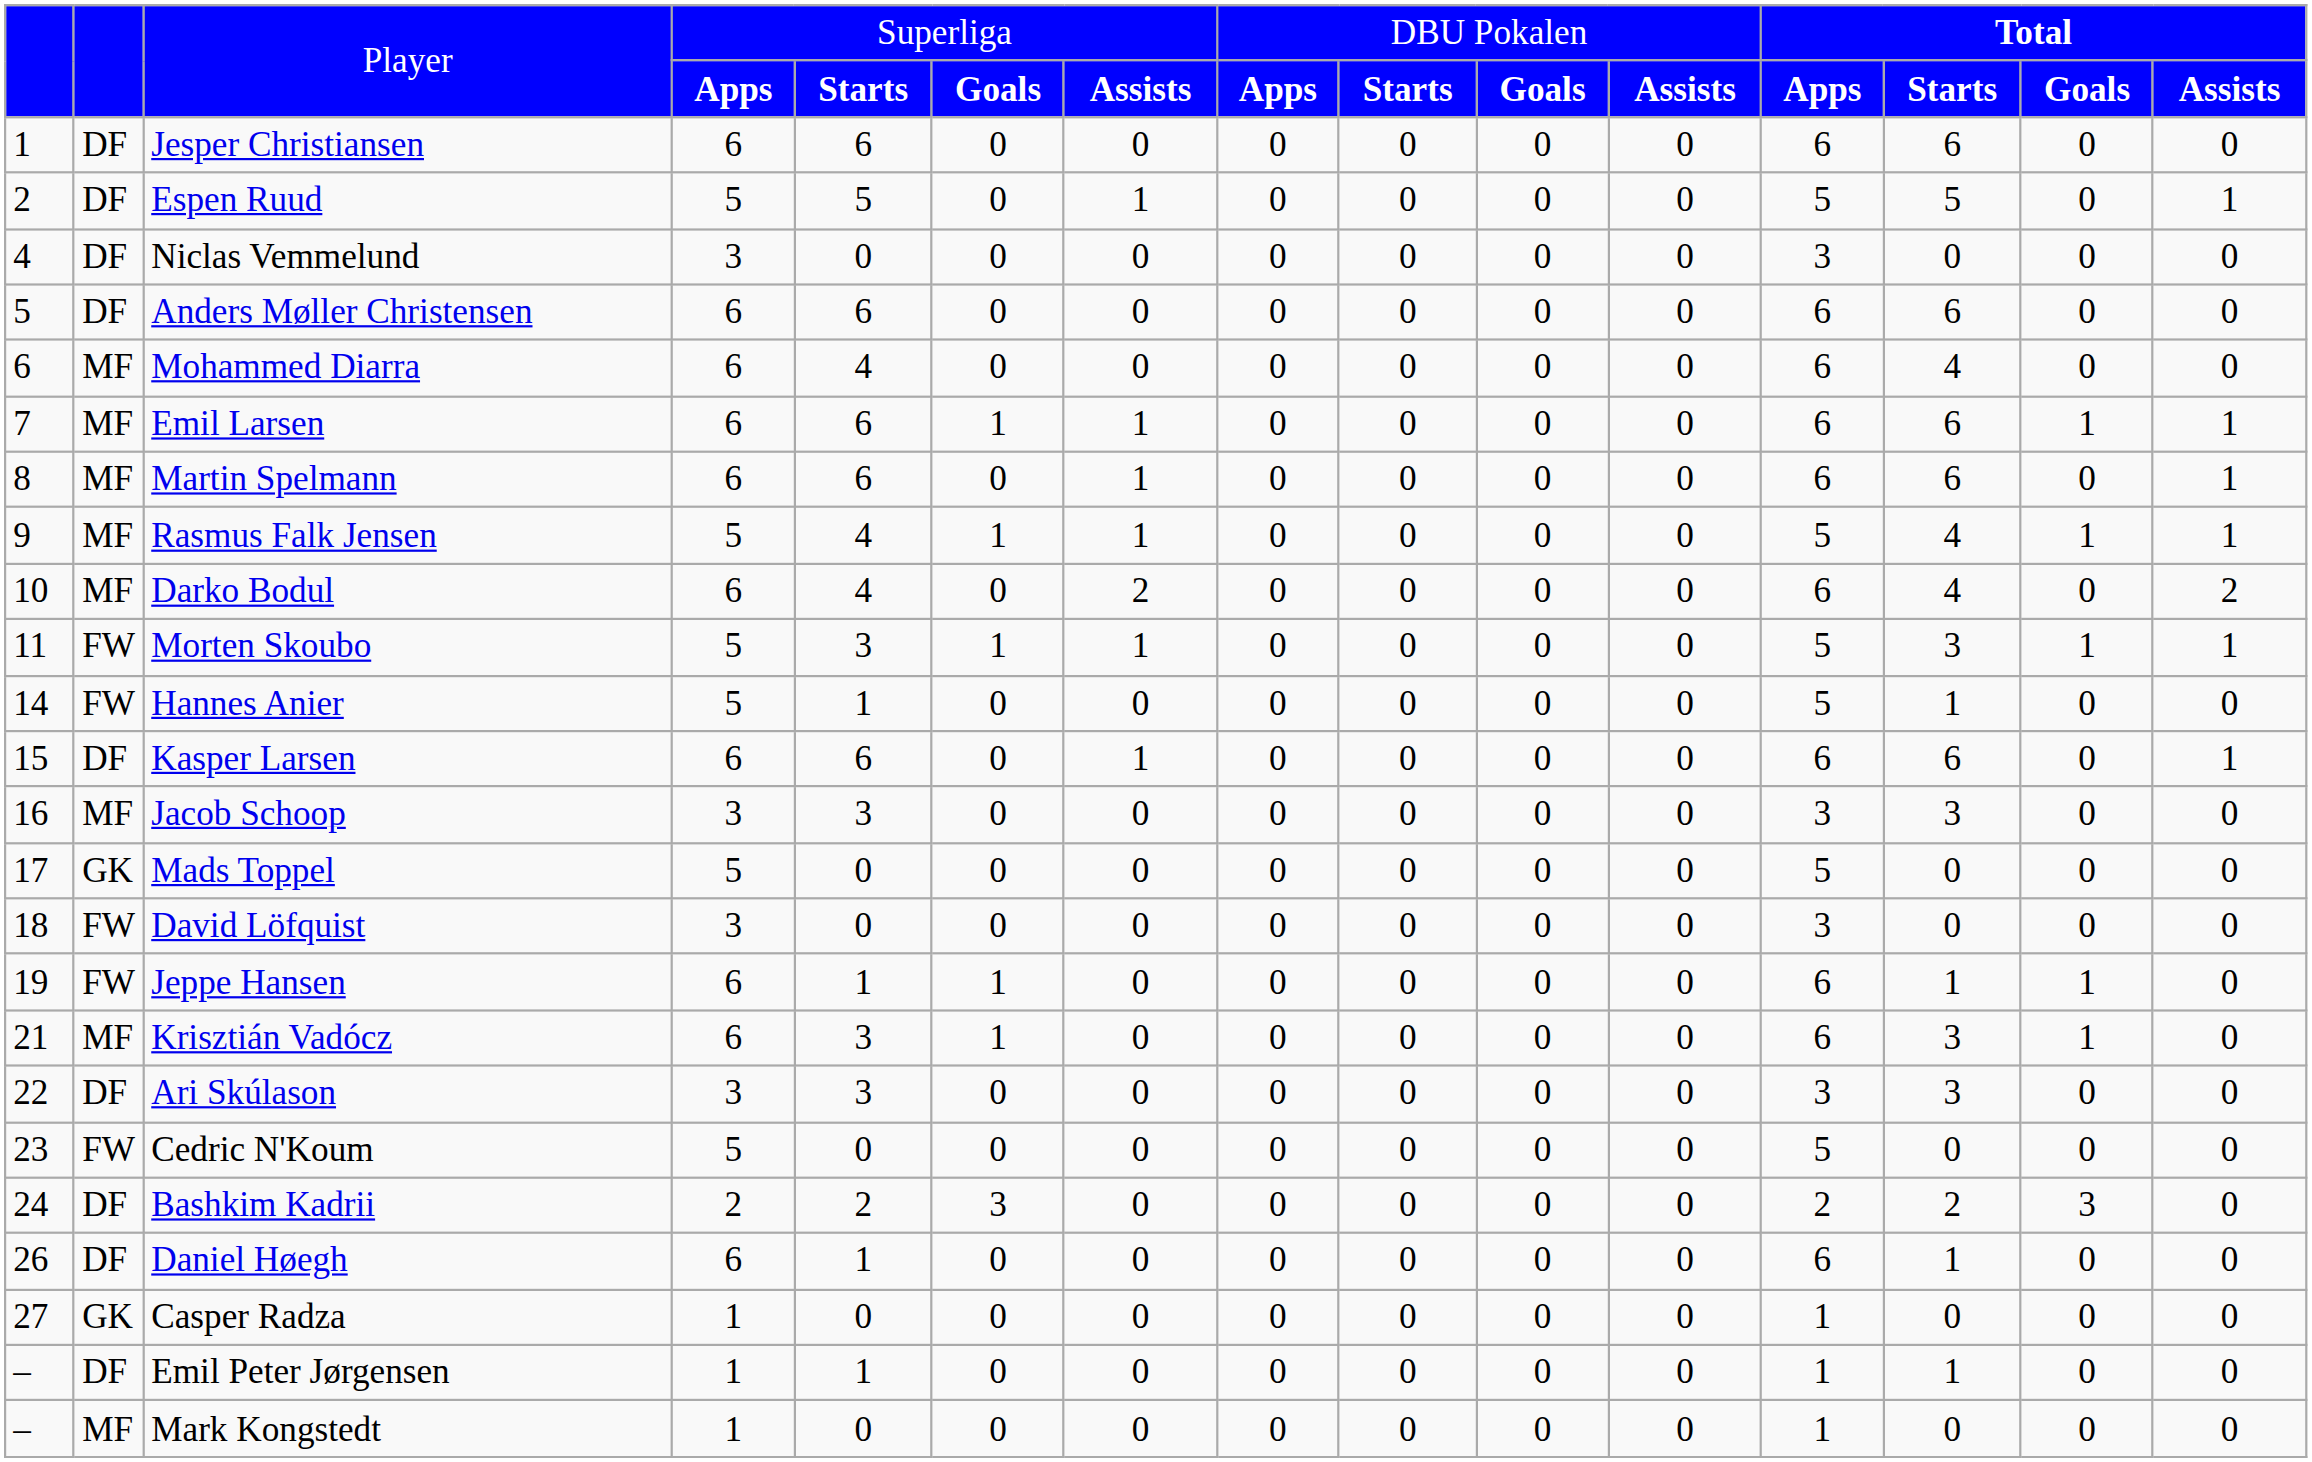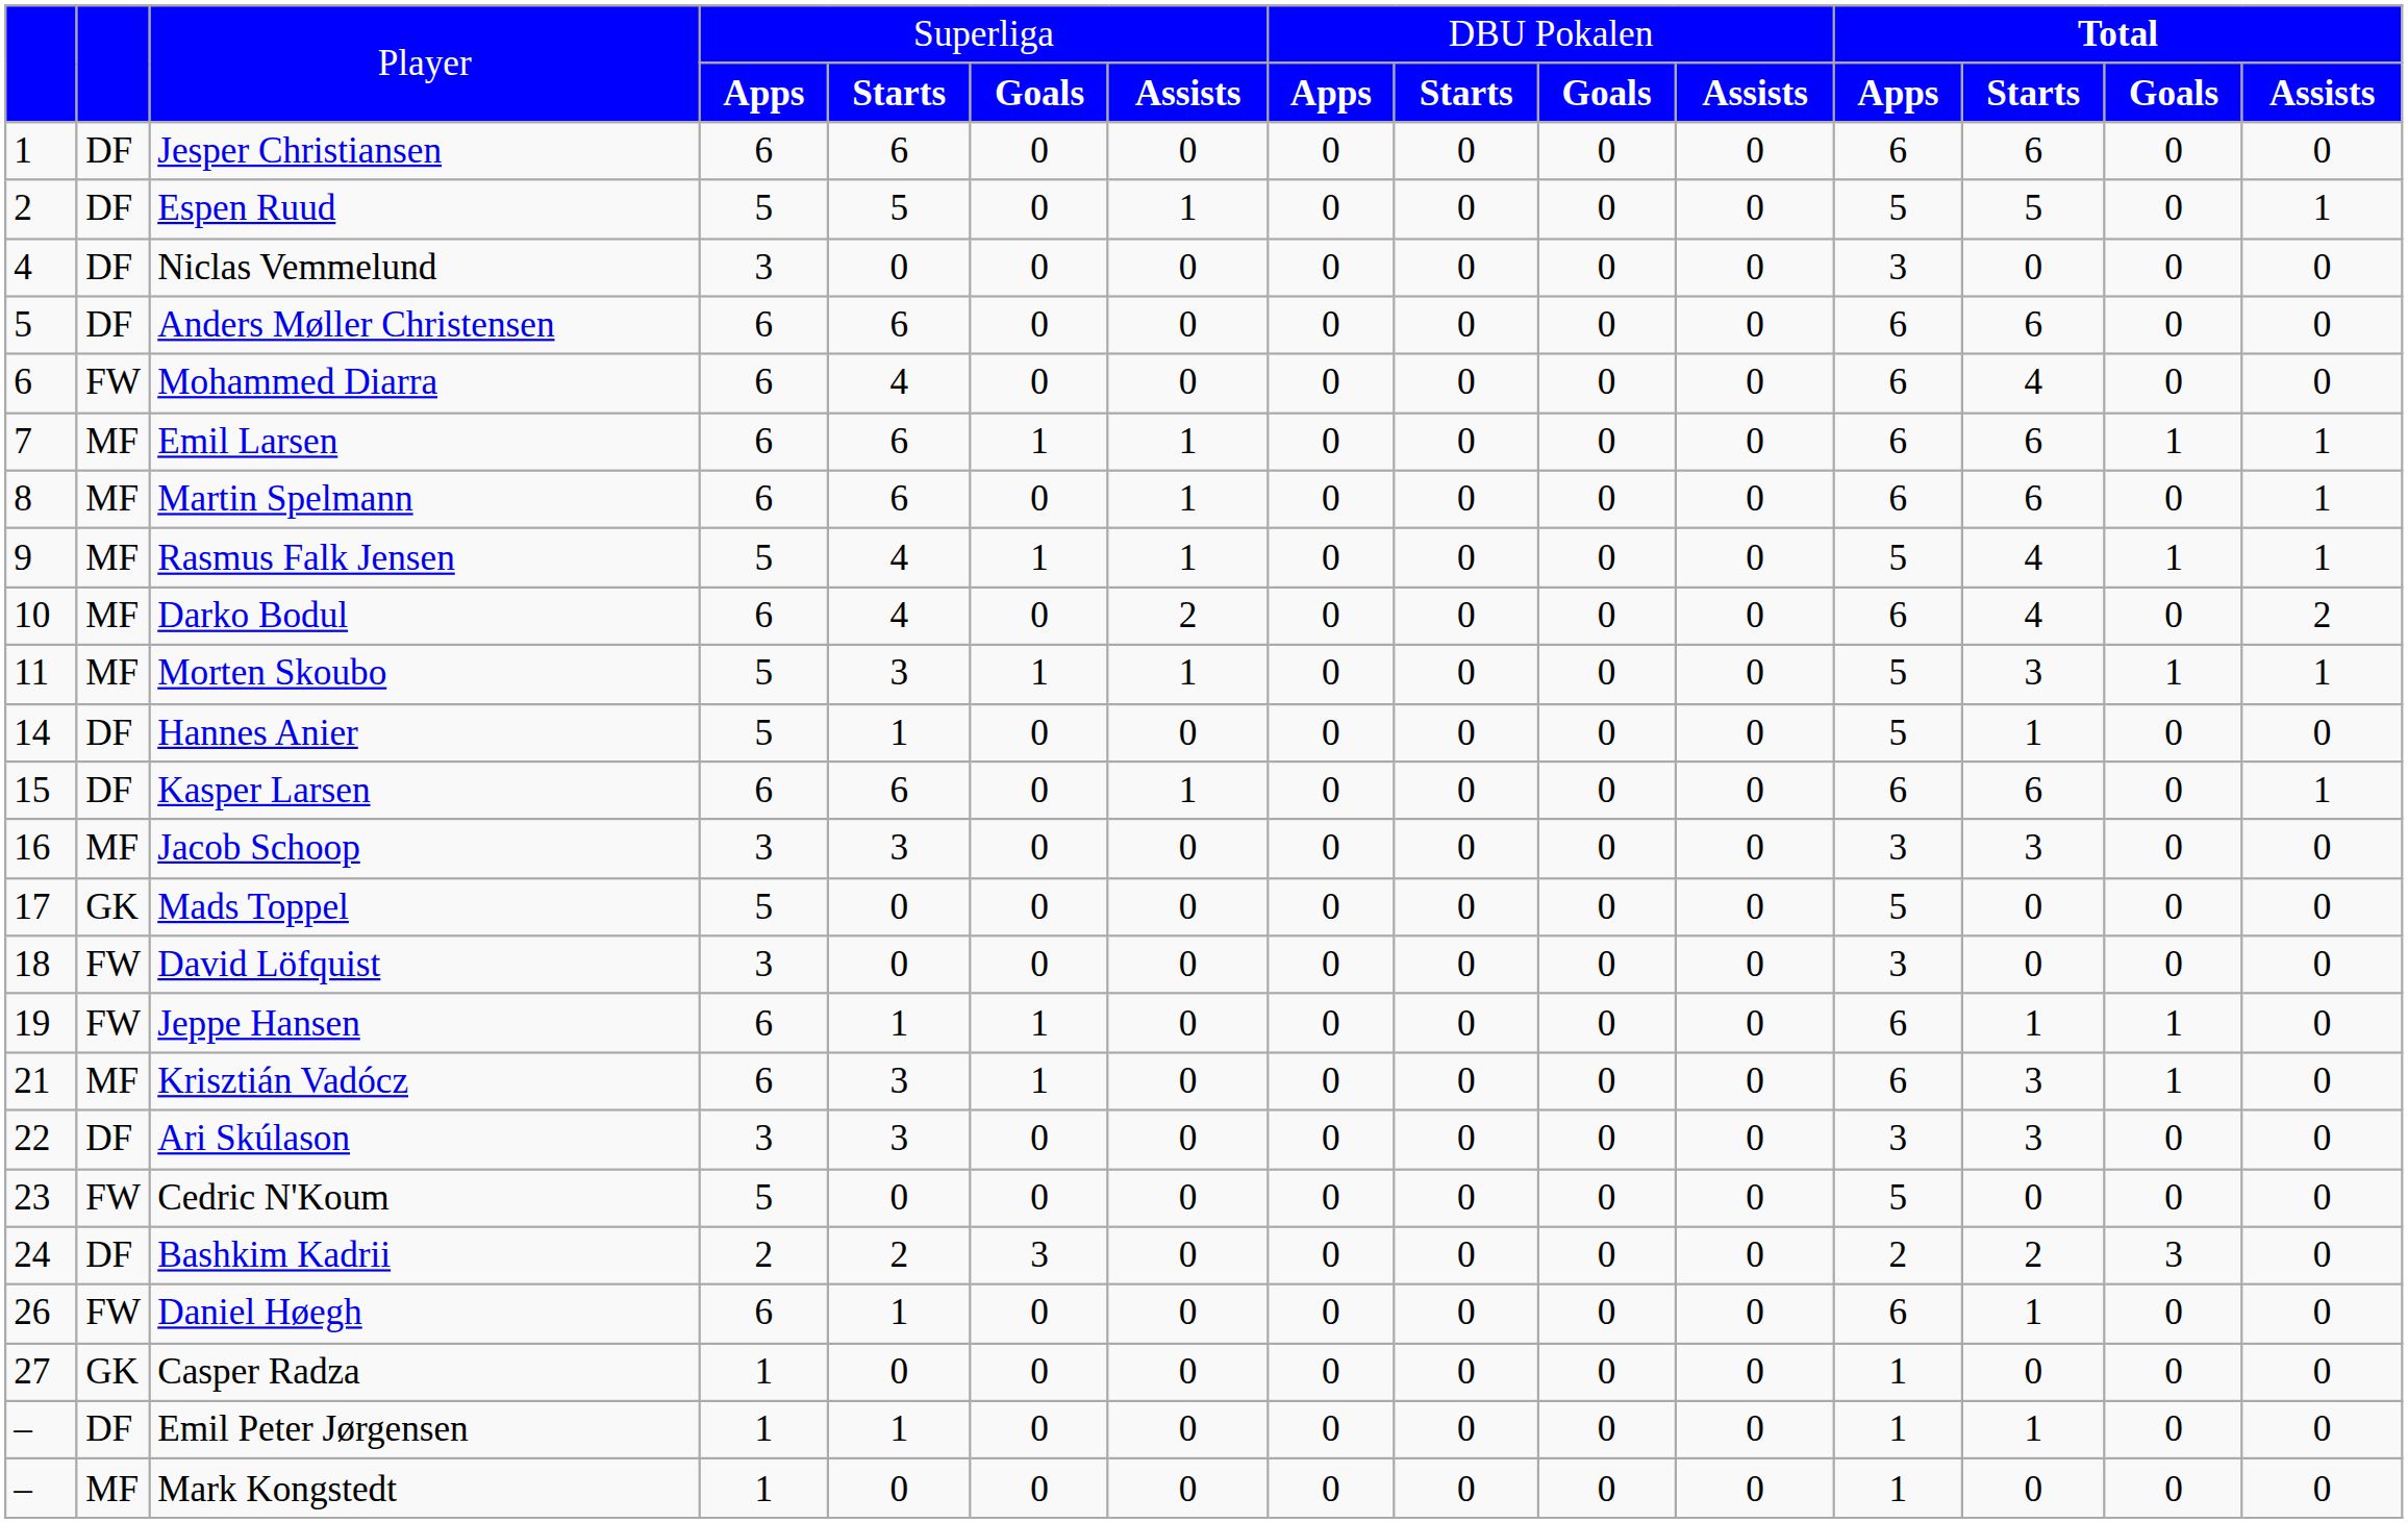Mohammed Diarra | column 2: MF -> FW
Morten Skoubo | column 2: FW -> MF
Hannes Anier | column 2: FW -> DF
Daniel Høegh | column 2: DF -> FW
